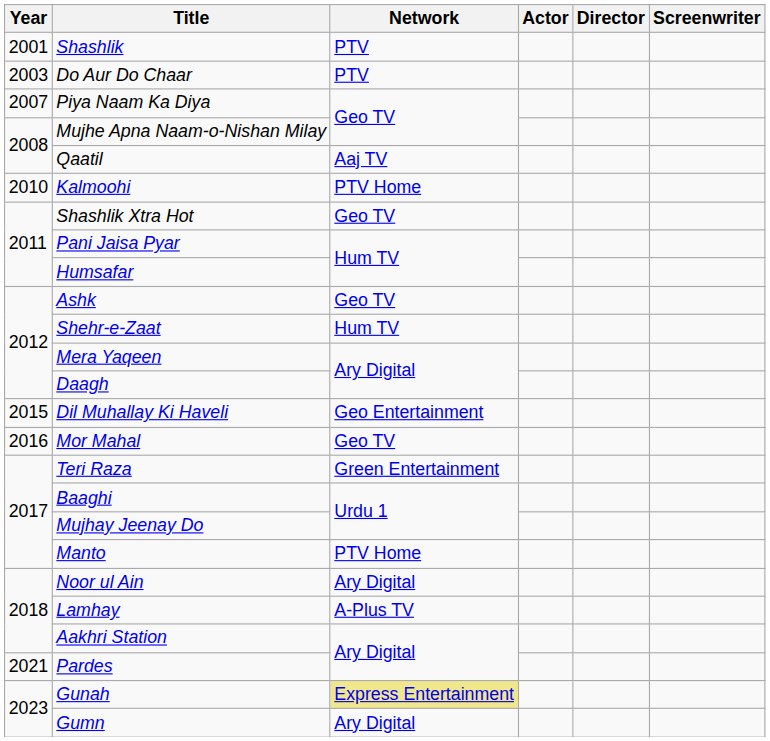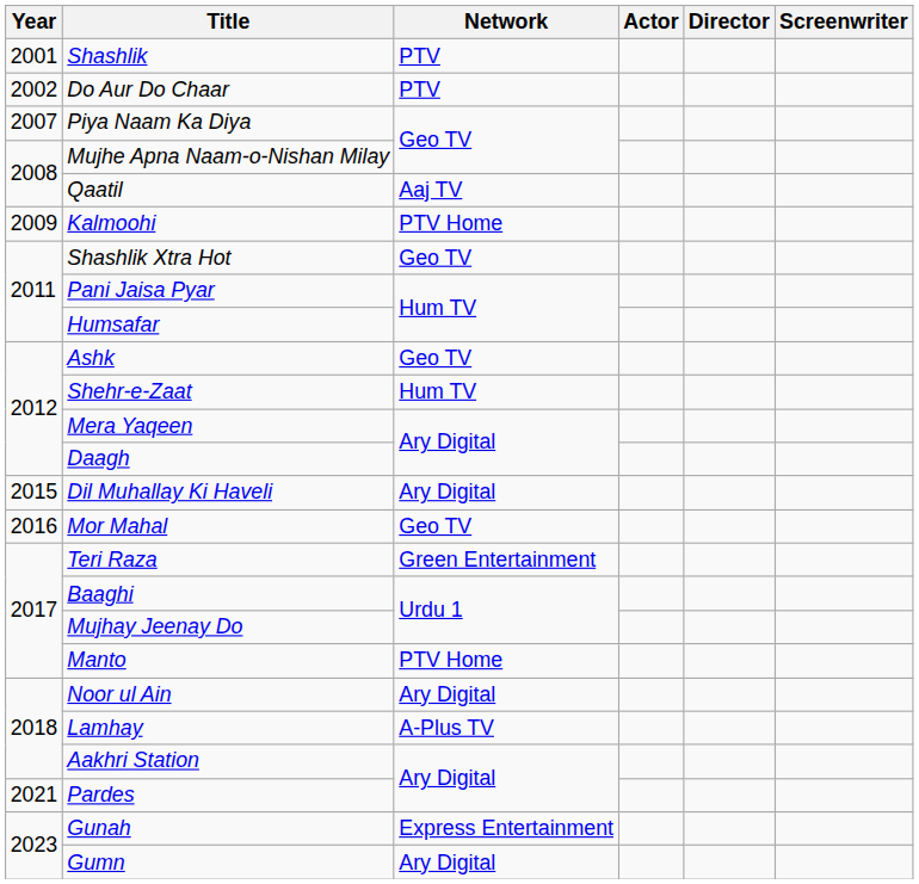Do Aur Do Chaar | Year: 2003 -> 2002
Kalmoohi | Year: 2010 -> 2009
Dil Muhallay Ki Haveli | Network: Geo Entertainment -> Ary Digital
Gunah | Network: khaki background -> no background
